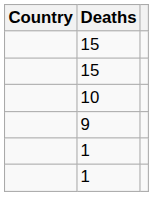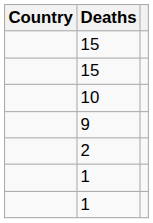+ row: 2
